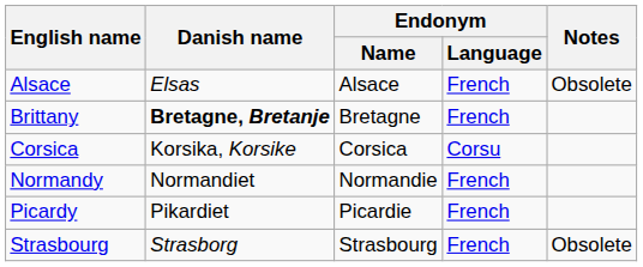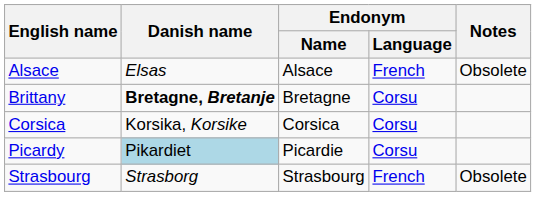Brittany | Endonym / Language: French -> Corsu
- row: Normandy | Normandiet | Normandie | French
Picardy | Danish name: no background -> lightblue background
Picardy | Endonym / Language: French -> Corsu
